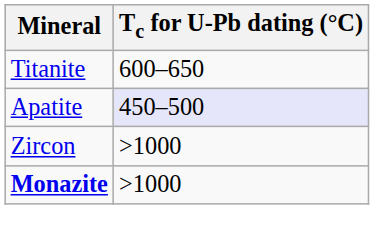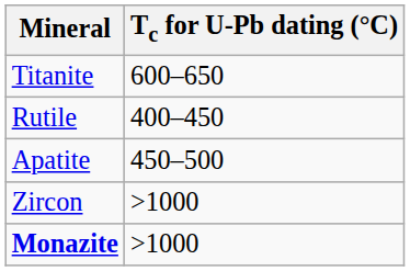+ row: Rutile | 400–450
Apatite | Tc for U-Pb dating (°C): lavender background -> no background
